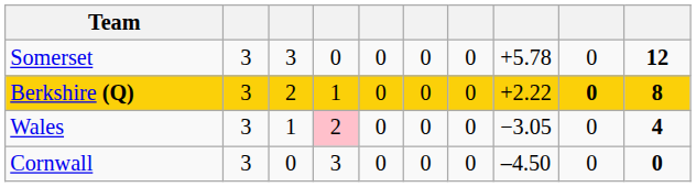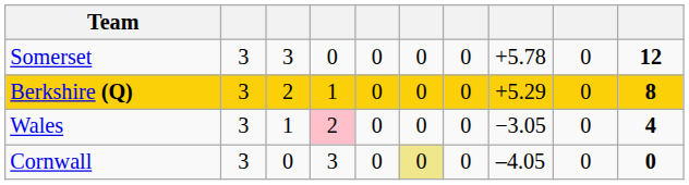Berkshire (Q) | column 8: +2.22 -> +5.29
Berkshire (Q) | column 9: bold -> normal
Cornwall | column 6: no background -> khaki background
Cornwall | column 8: –4.50 -> –4.05
